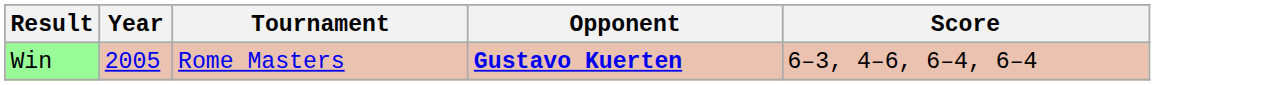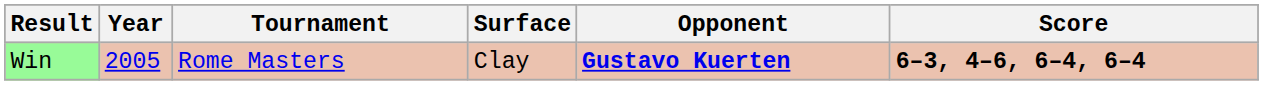+ column: Surface | Clay
Win | Score: normal -> bold
